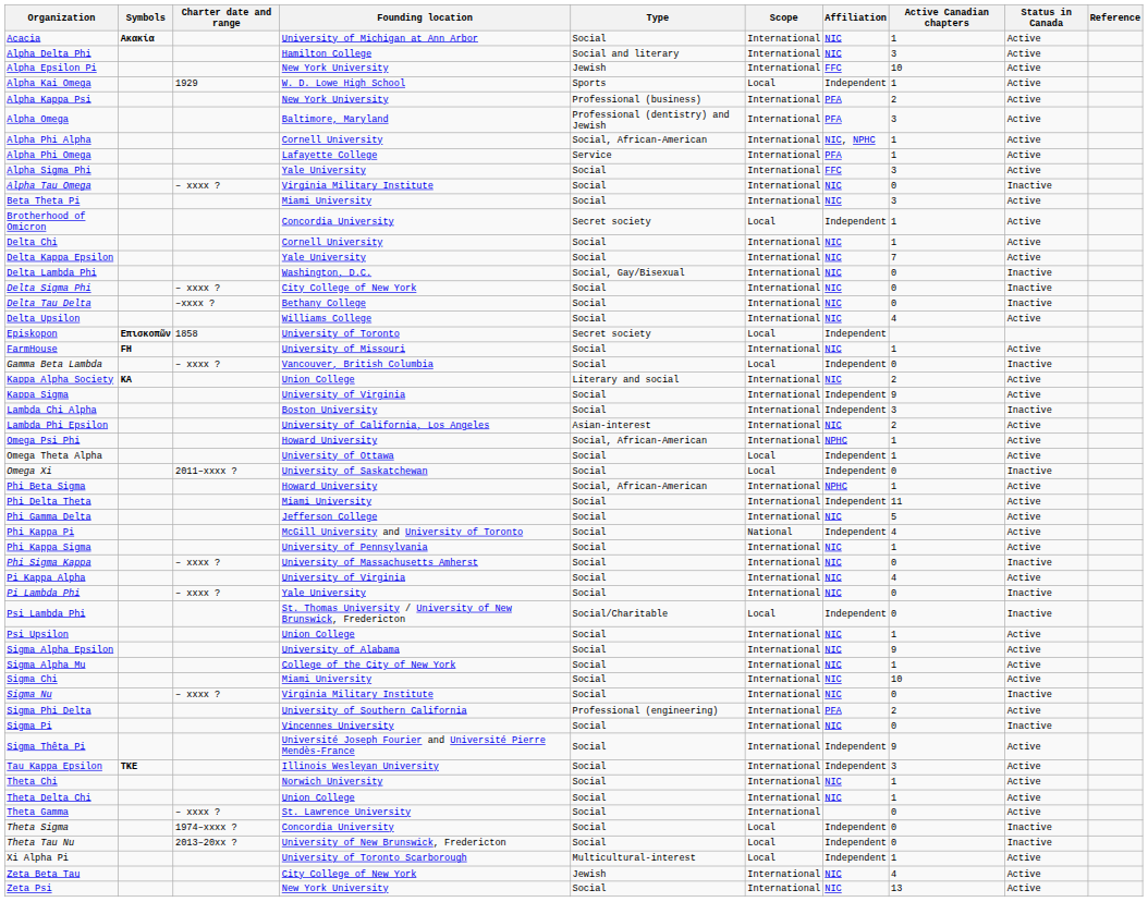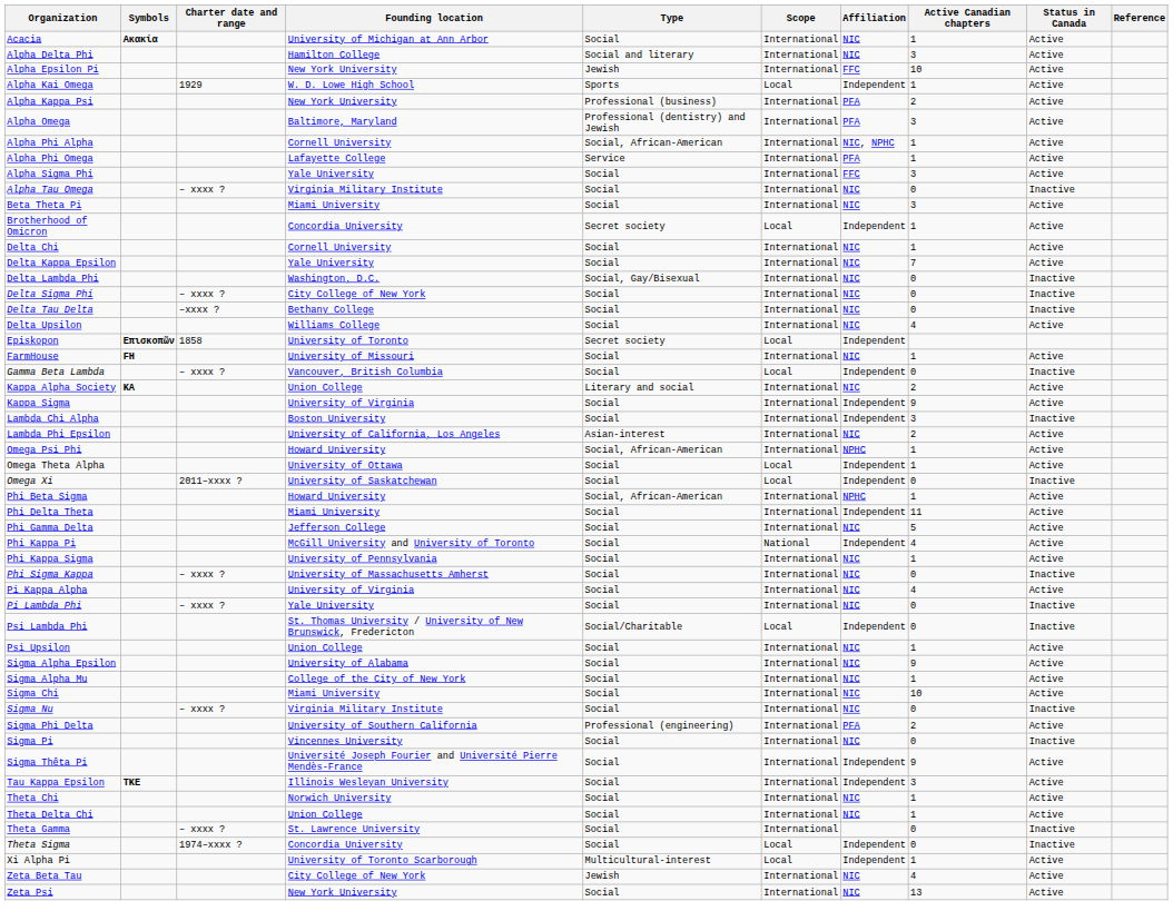Theta Gamma | Status in Canada: Active -> Inactive
- row: Theta Tau Nu | 2013–20xx ? | University of New Brunswick, Fredericton | Social | Local | Independent | 0 | Inactive
